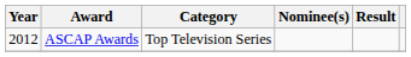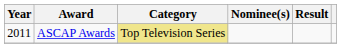ASCAP Awards | Year: 2012 -> 2011
ASCAP Awards | Category: no background -> khaki background
